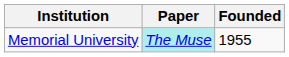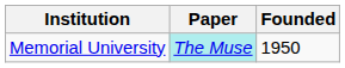Memorial University | Founded: 1955 -> 1950
